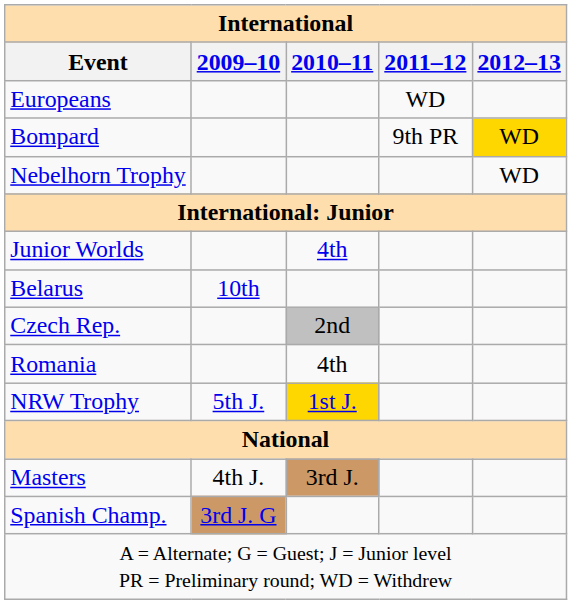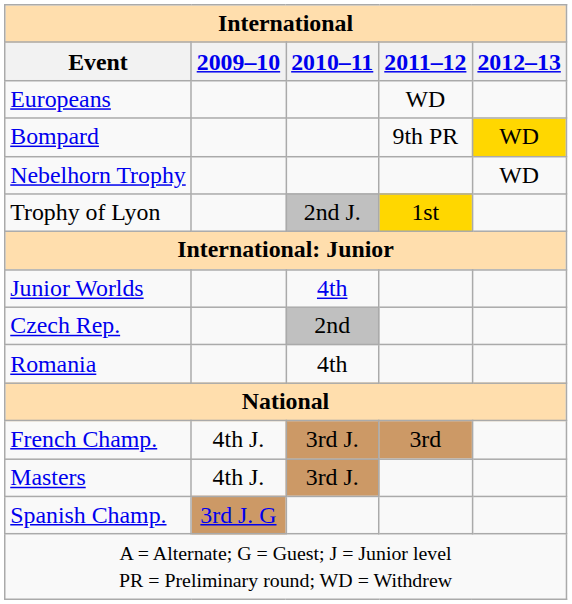+ row: Trophy of Lyon | 2nd J. | 1st
- row: Belarus | 10th
- row: NRW Trophy | 5th J. | 1st J.
+ row: French Champ. | 4th J. | 3rd J. | 3rd
